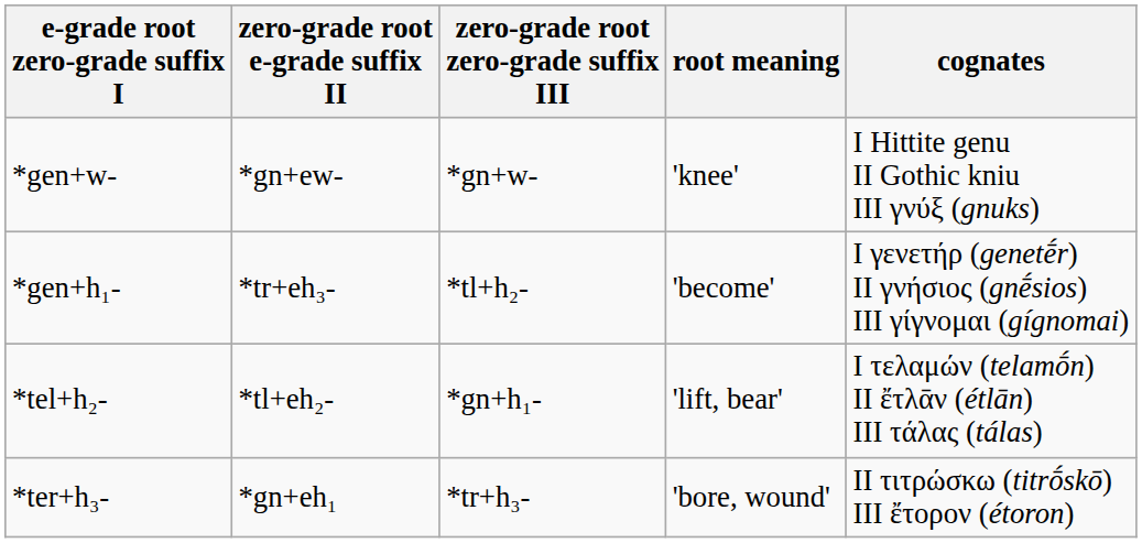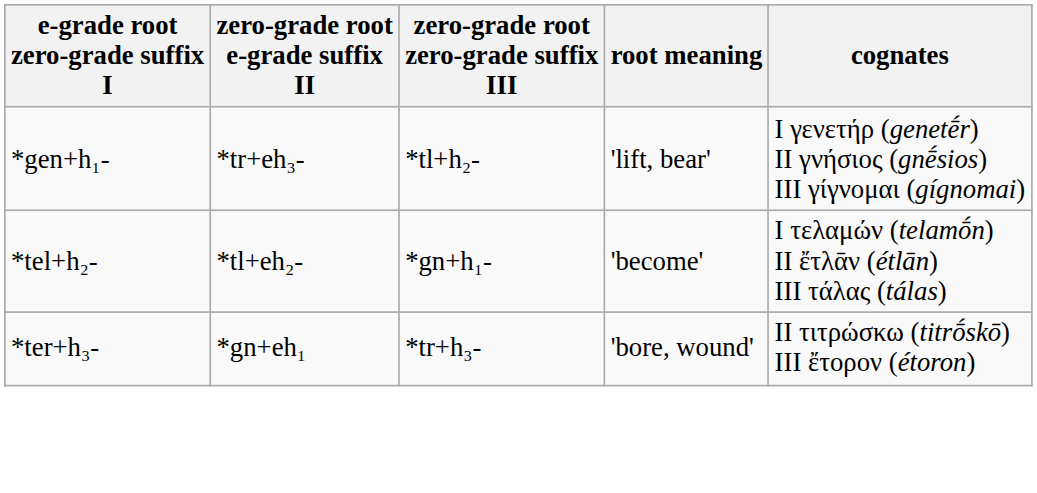- row: *gen+w- | *gn+ew- | *gn+w- | 'knee' | I Hittite genu II Gothic kniu III γνύξ (gnuks)
*gen+h₁- | root meaning: 'become' -> 'lift, bear'
*tel+h₂- | root meaning: 'lift, bear' -> 'become'
